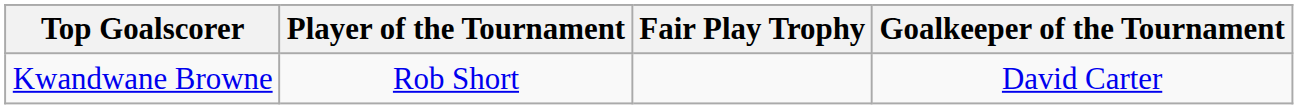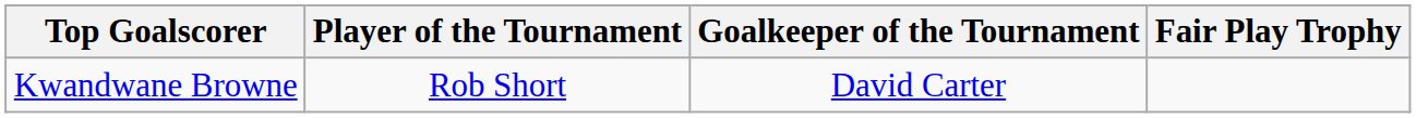columns swapped: Goalkeeper of the Tournament <-> Fair Play Trophy
